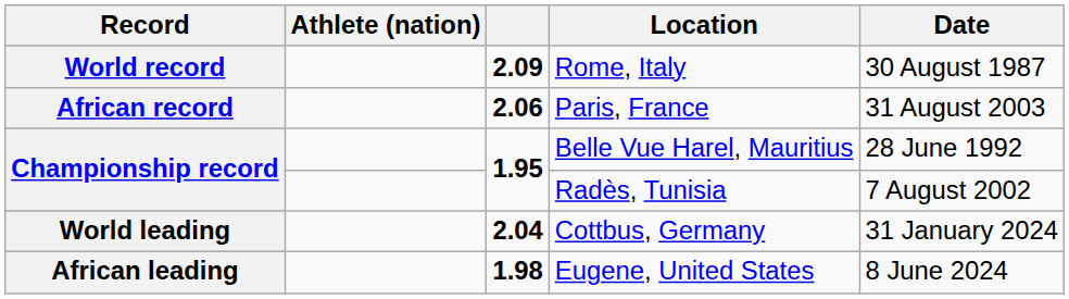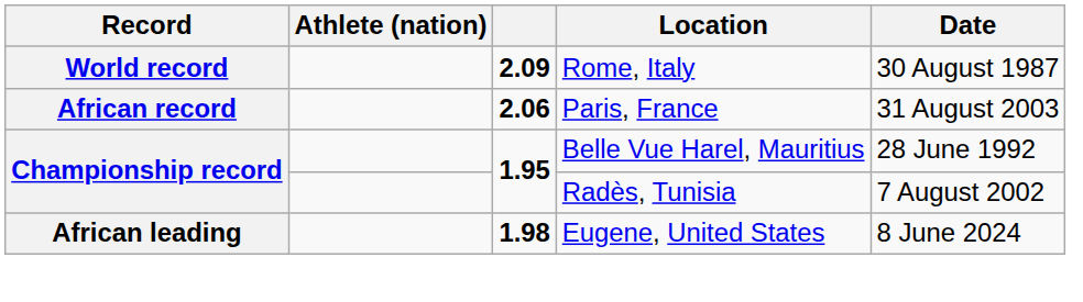- row: World leading | 2.04 | Cottbus, Germany | 31 January 2024
